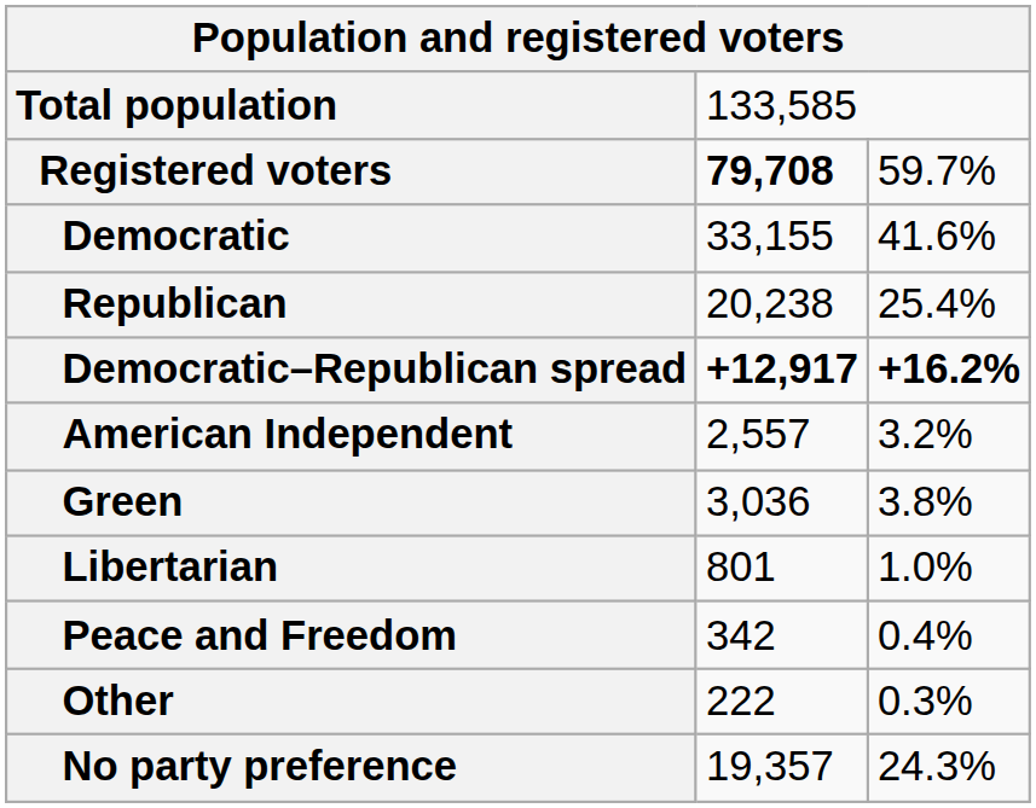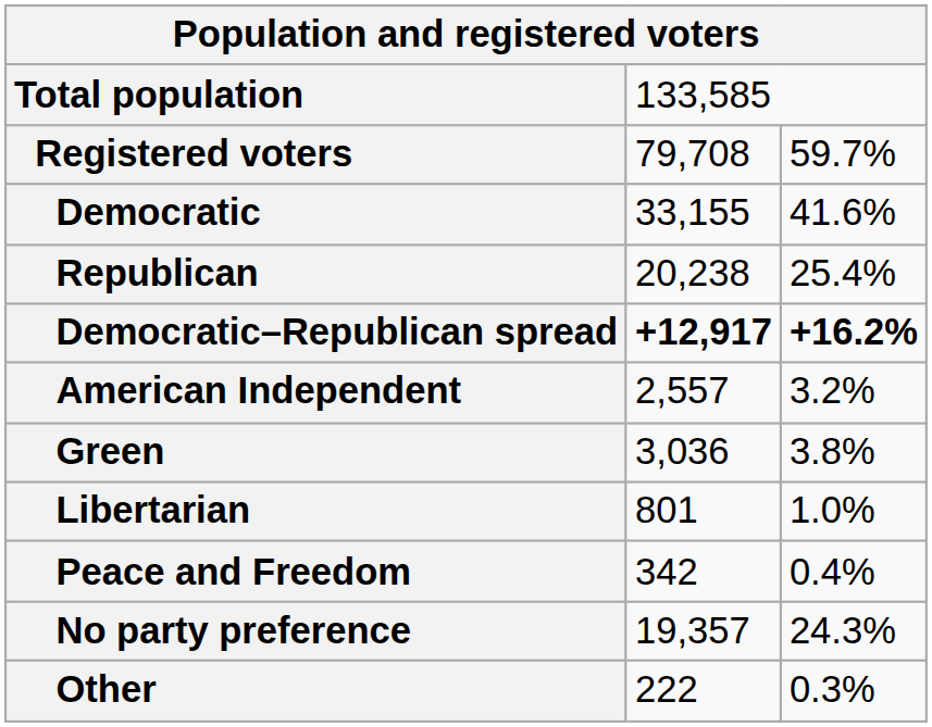Registered voters | column 2: bold -> normal
rows swapped: Other <-> No party preference
